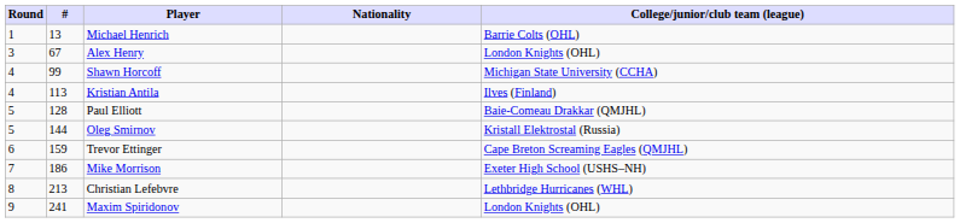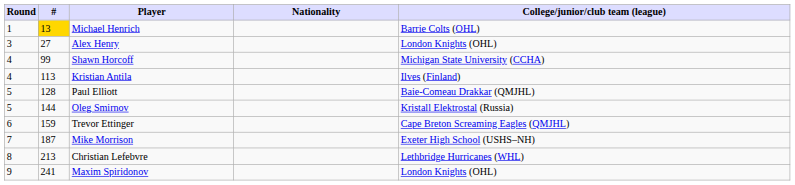Michael Henrich | #: no background -> gold background
Alex Henry | #: 67 -> 27
Mike Morrison | #: 186 -> 187
